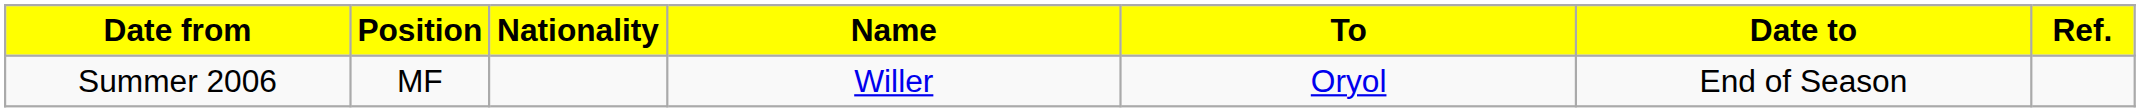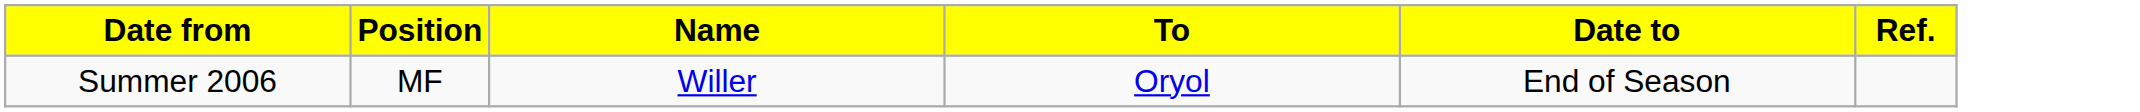- column: Nationality
